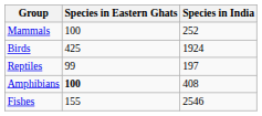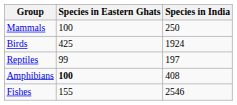Mammals | Species in India: 252 -> 250
